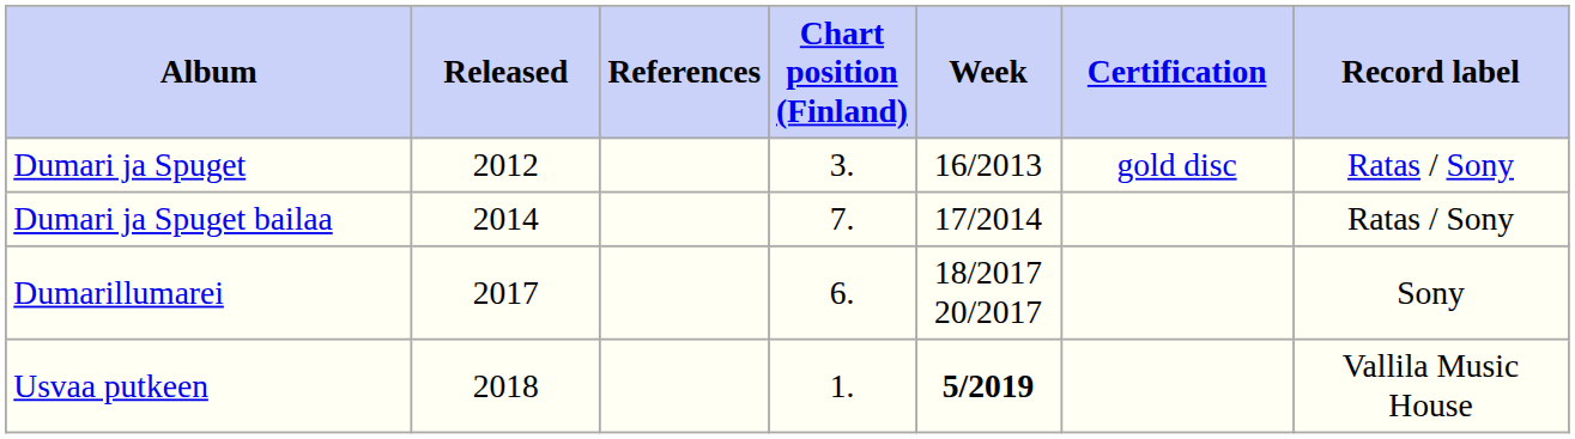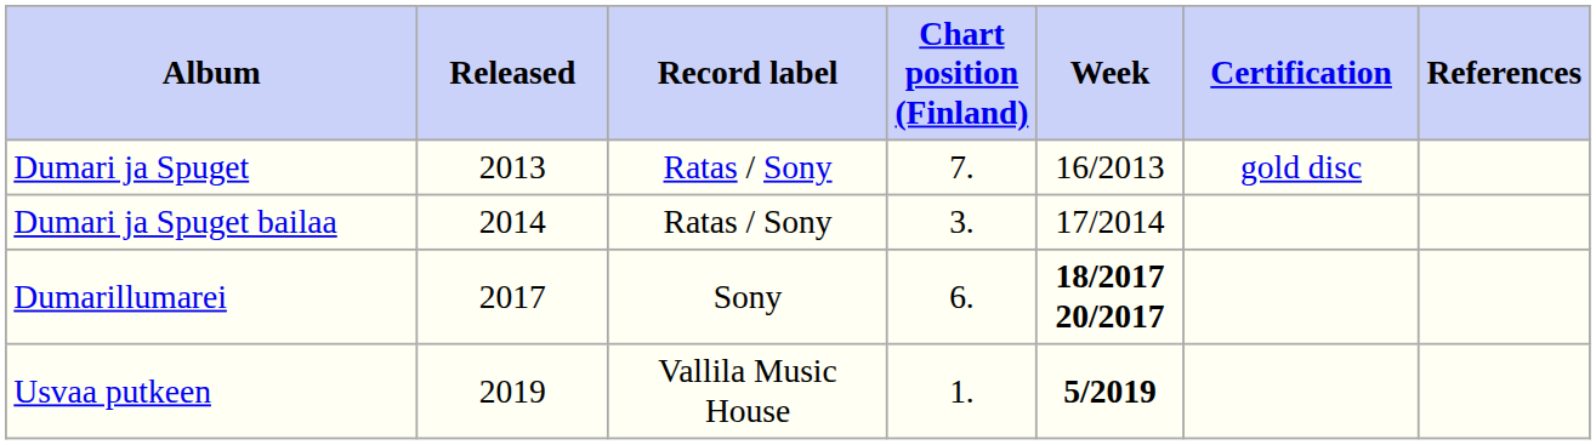columns swapped: Record label <-> References
Dumari ja Spuget | Released: 2012 -> 2013
Dumari ja Spuget | Chart position (Finland): 3. -> 7.
Dumari ja Spuget bailaa | Chart position (Finland): 7. -> 3.
Dumarillumarei | Week: normal -> bold
Usvaa putkeen | Released: 2018 -> 2019
